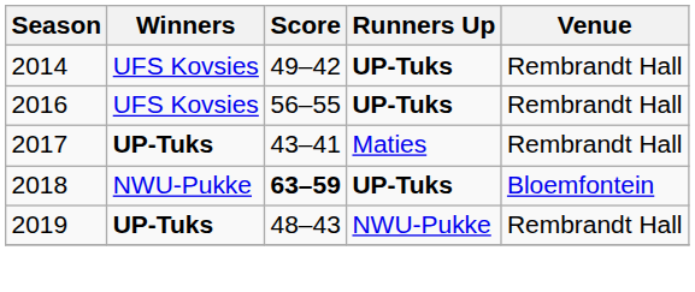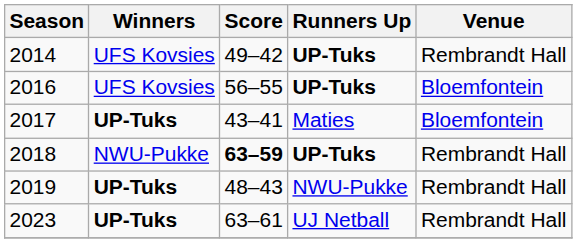2016 | Venue: Rembrandt Hall -> Bloemfontein
2017 | Venue: Rembrandt Hall -> Bloemfontein
2018 | Venue: Bloemfontein -> Rembrandt Hall
+ row: 2023 | UP-Tuks | 63–61 | UJ Netball | Rembrandt Hall
